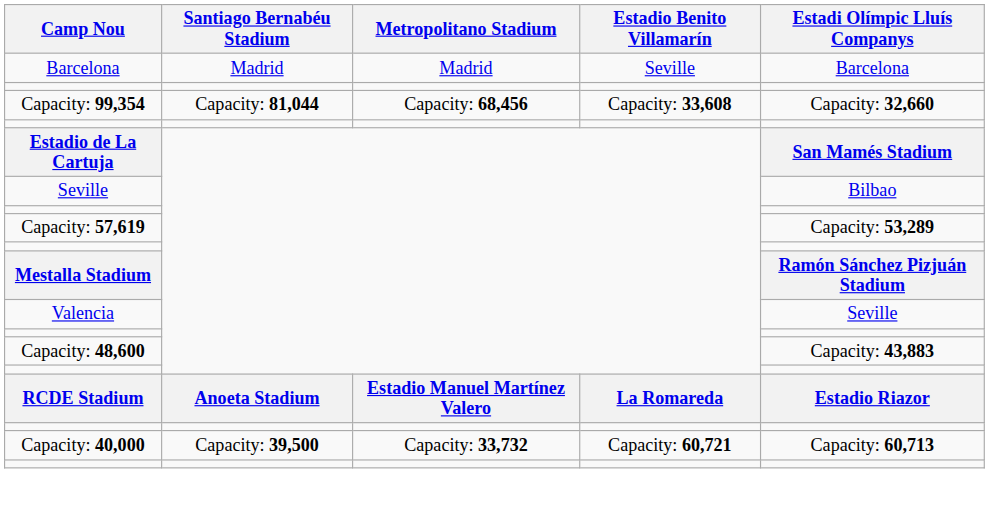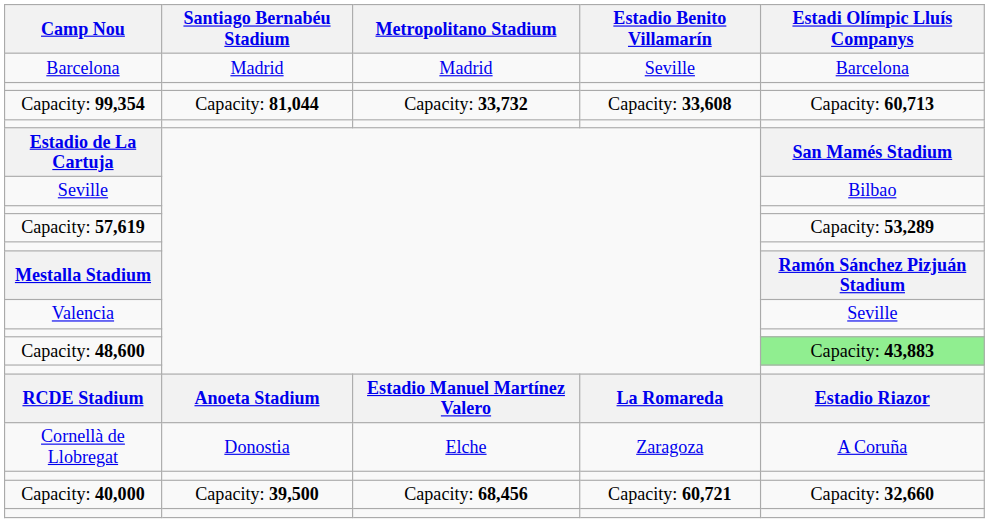Capacity: 99,354 | Metropolitano Stadium: Capacity: 68,456 -> Capacity: 33,732
Capacity: 99,354 | Estadi Olímpic Lluís Companys: Capacity: 32,660 -> Capacity: 60,713
Capacity: 48,600 | Estadi Olímpic Lluís Companys: no background -> lightgreen background
+ row: Cornellà de Llobregat | Donostia | Elche | Zaragoza | A Coruña
Capacity: 40,000 | Metropolitano Stadium: Capacity: 33,732 -> Capacity: 68,456
Capacity: 40,000 | Estadi Olímpic Lluís Companys: Capacity: 60,713 -> Capacity: 32,660
